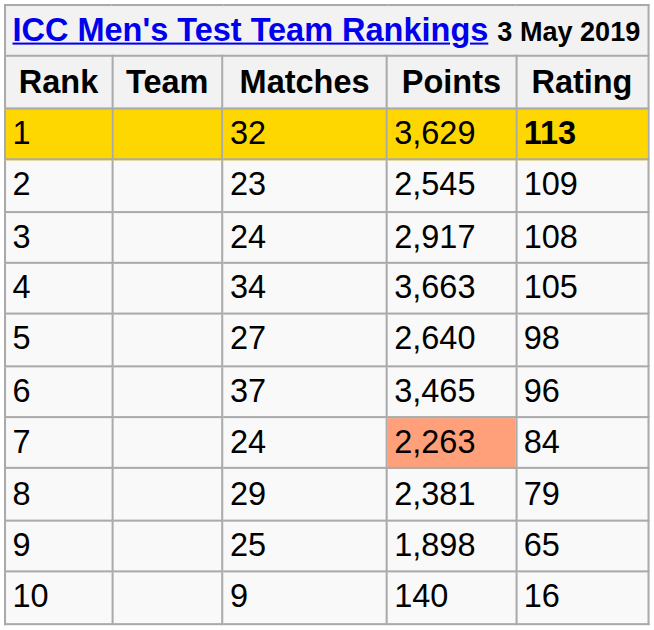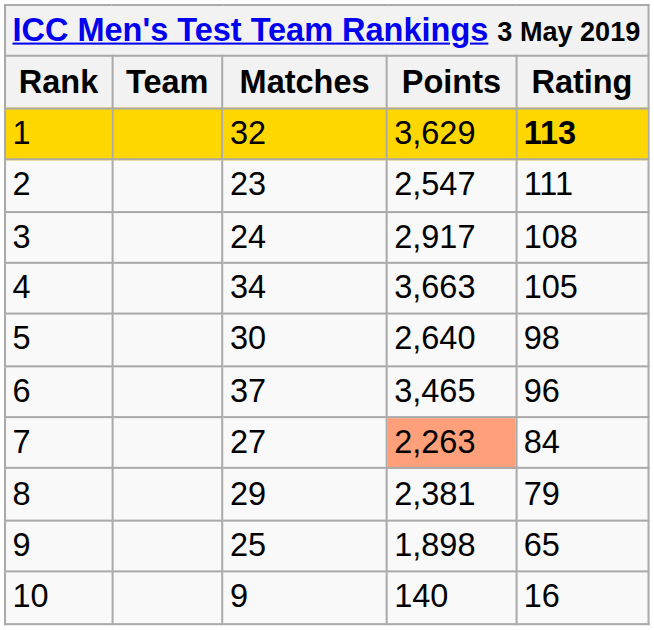2 | Points: 2,545 -> 2,547
2 | Rating: 109 -> 111
5 | Matches: 27 -> 30
7 | Matches: 24 -> 27
